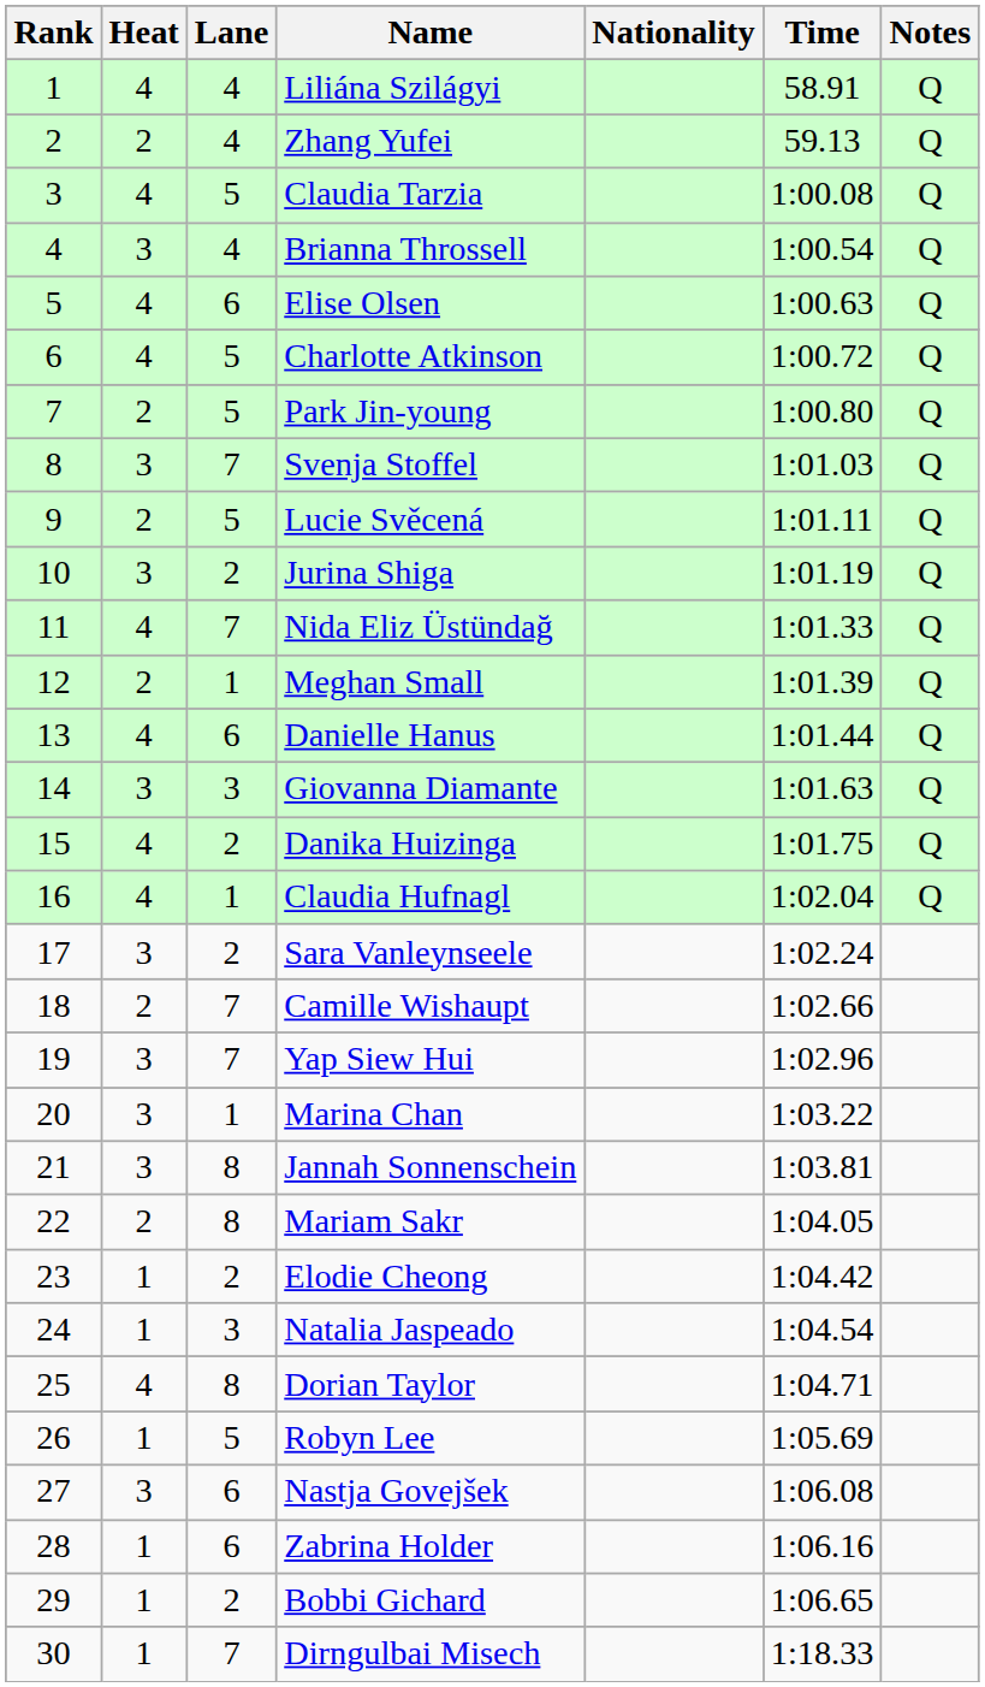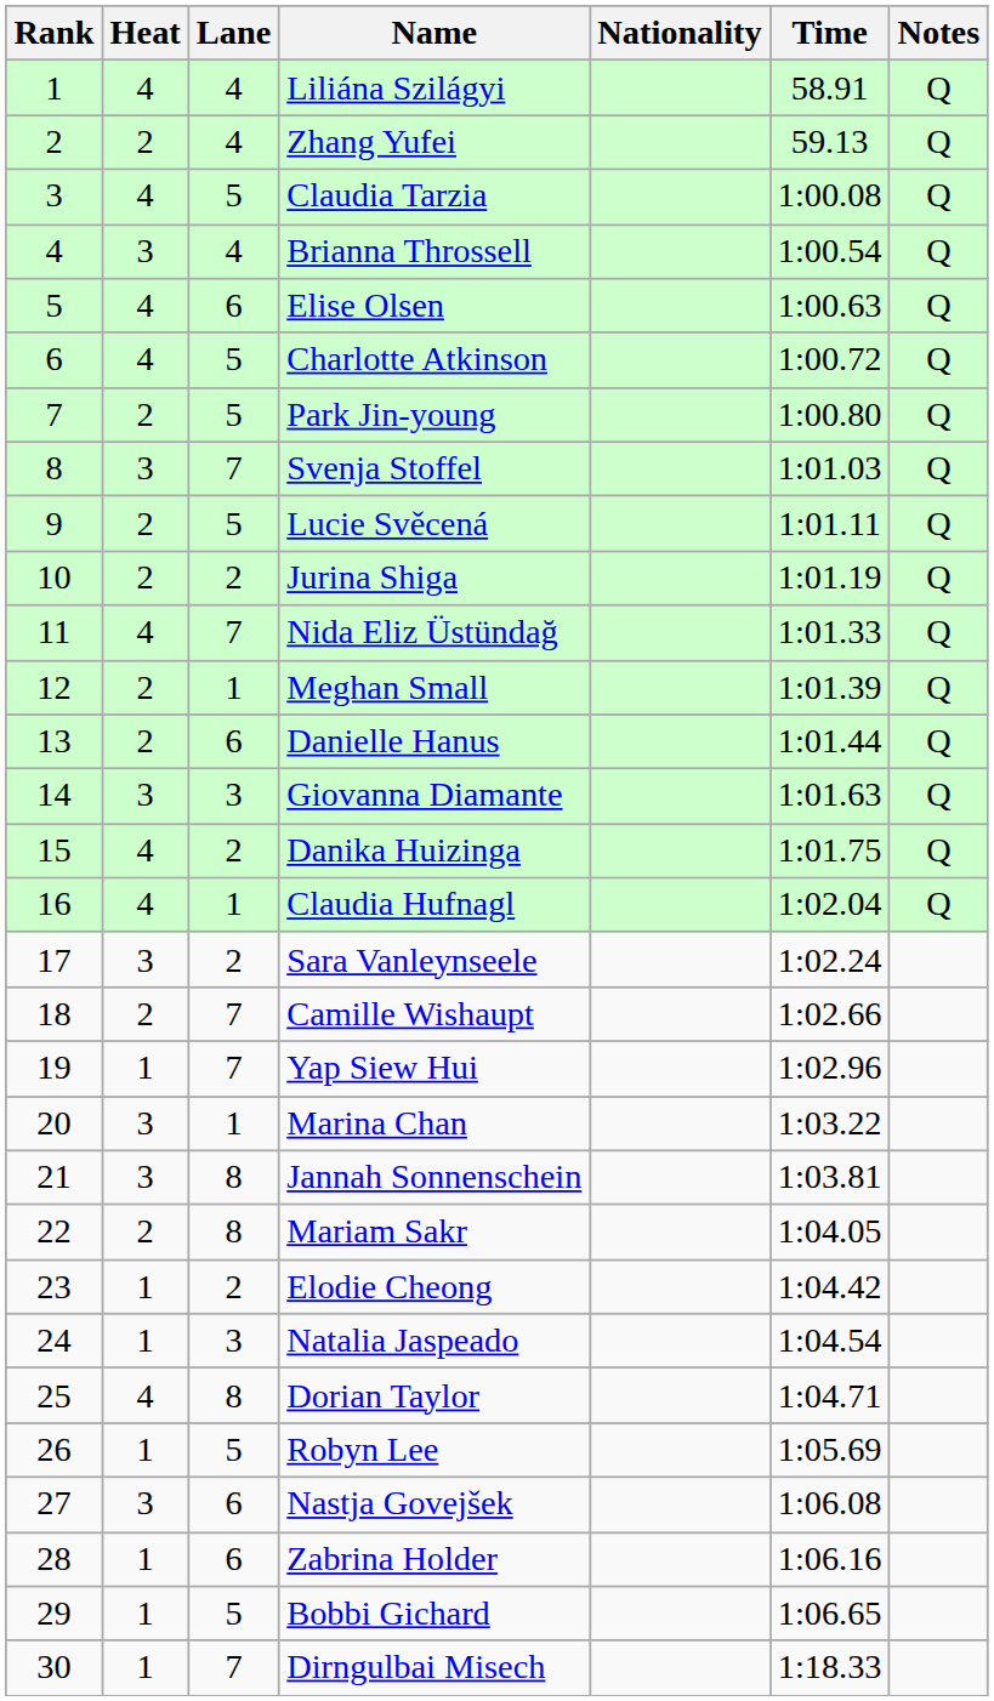Jurina Shiga | Heat: 3 -> 2
Danielle Hanus | Heat: 4 -> 2
Yap Siew Hui | Heat: 3 -> 1
Bobbi Gichard | Lane: 2 -> 5
